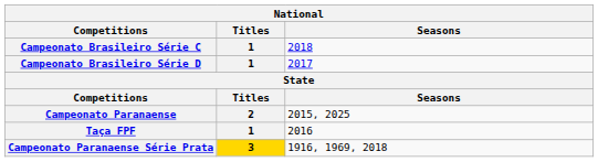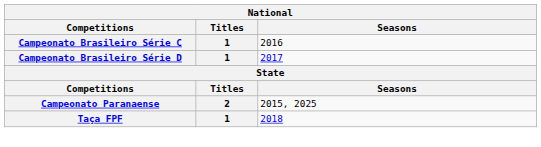Campeonato Brasileiro Série C | Seasons: 2018 -> 2016
Taça FPF | Seasons: 2016 -> 2018
- row: Campeonato Paranaense Série Prata | 3 | 1916, 1969, 2018
